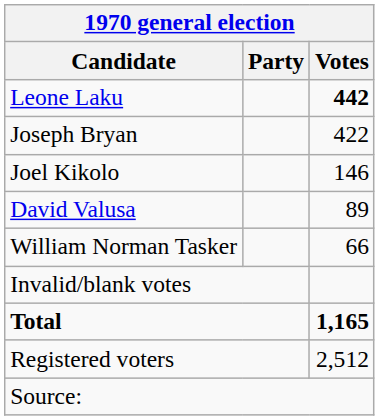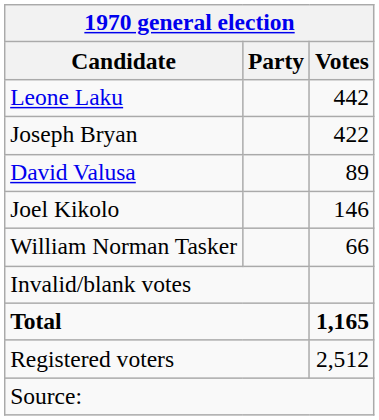Leone Laku | Votes: bold -> normal
rows swapped: Joel Kikolo <-> David Valusa
